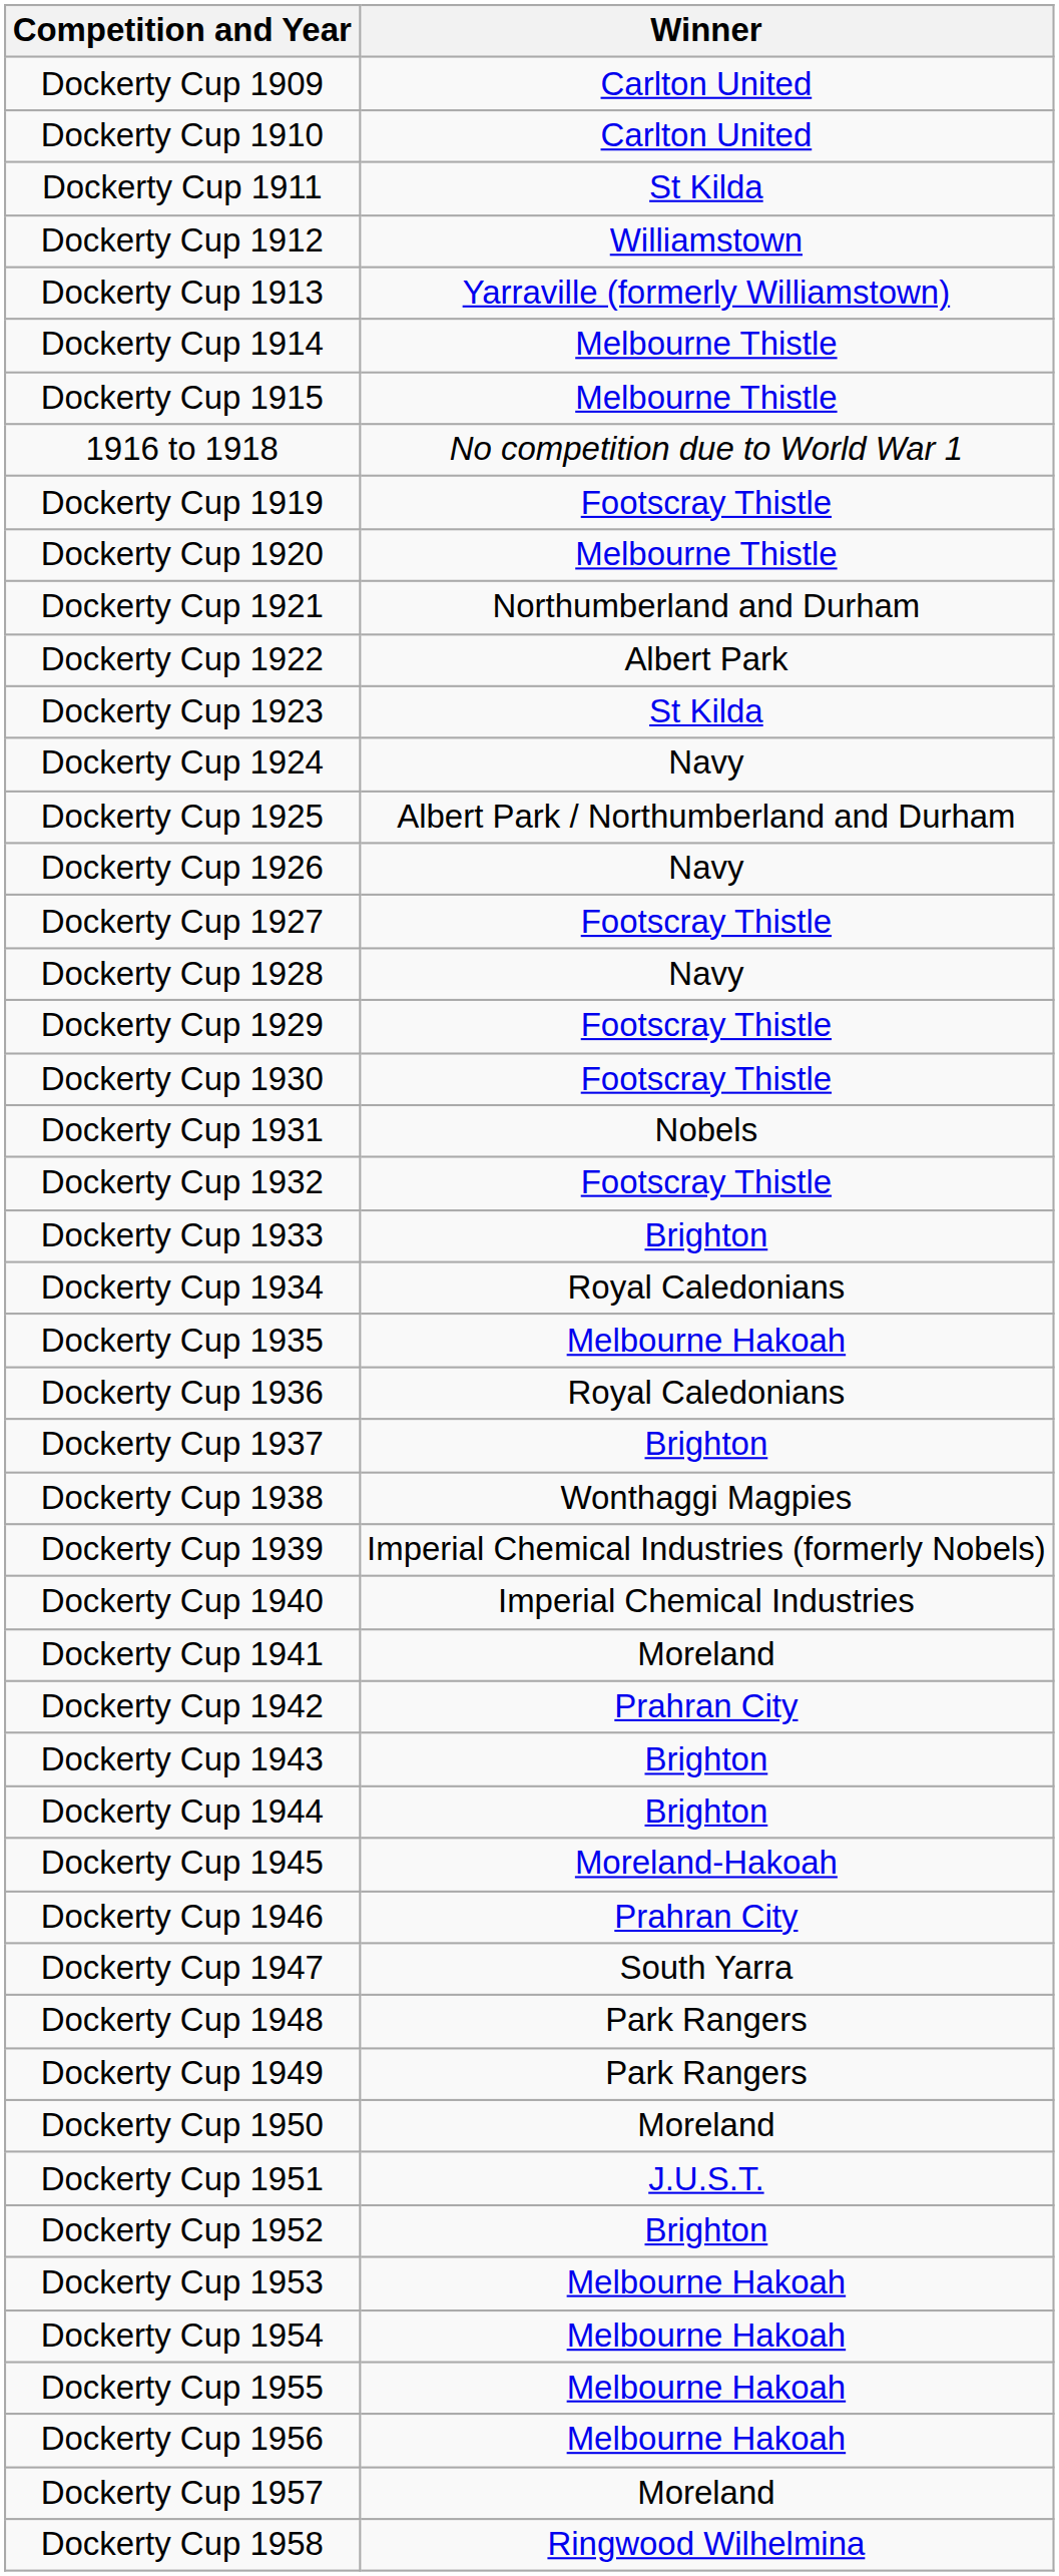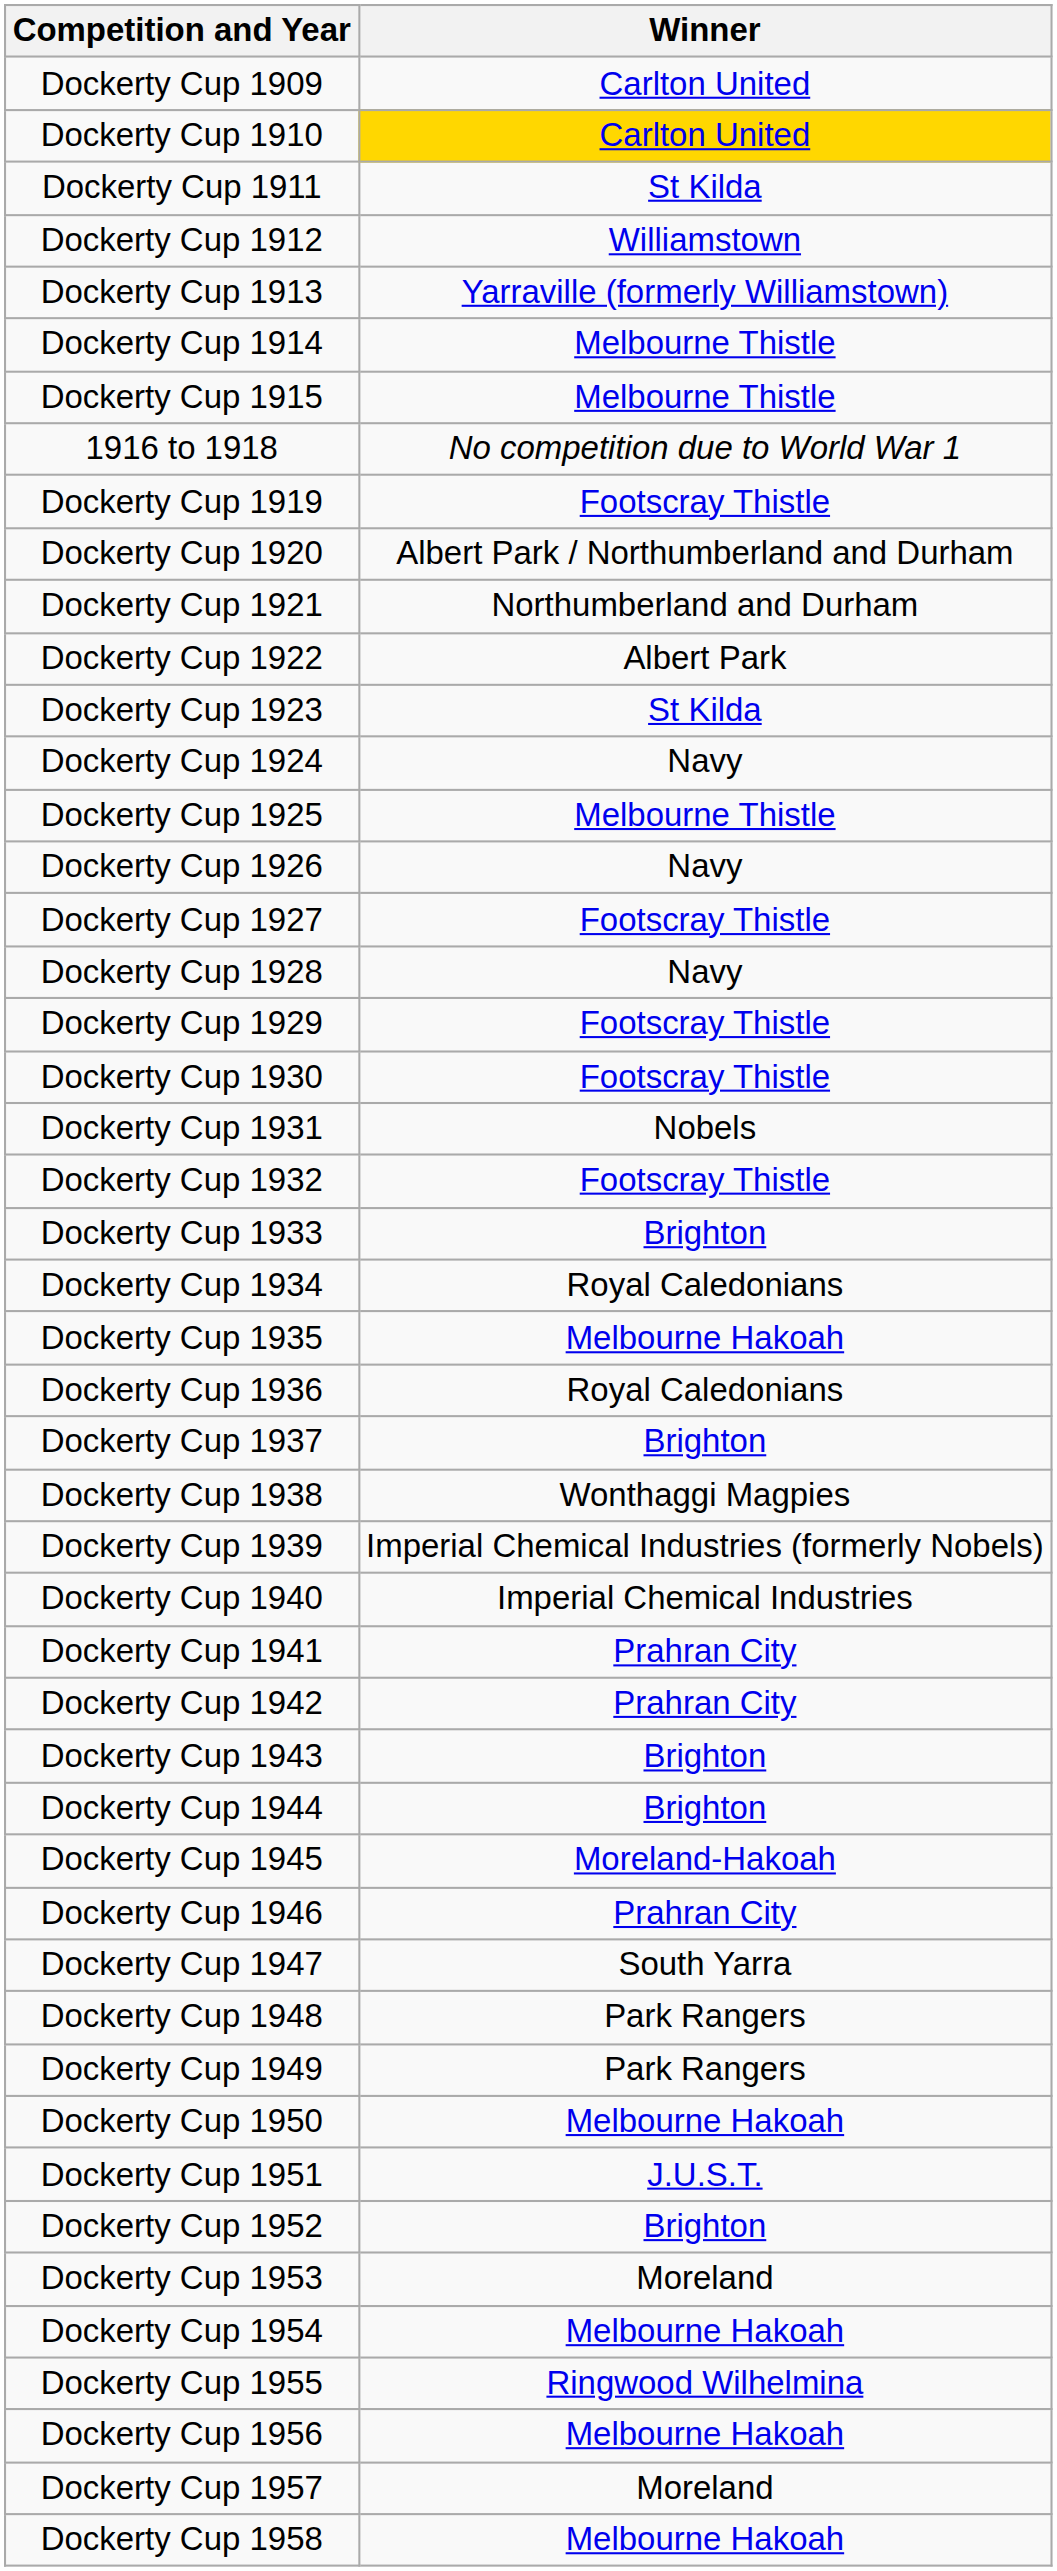Dockerty Cup 1910 | Winner: no background -> gold background
Dockerty Cup 1920 | Winner: Melbourne Thistle -> Albert Park / Northumberland and Durham
Dockerty Cup 1925 | Winner: Albert Park / Northumberland and Durham -> Melbourne Thistle
Dockerty Cup 1941 | Winner: Moreland -> Prahran City
Dockerty Cup 1950 | Winner: Moreland -> Melbourne Hakoah
Dockerty Cup 1953 | Winner: Melbourne Hakoah -> Moreland
Dockerty Cup 1955 | Winner: Melbourne Hakoah -> Ringwood Wilhelmina
Dockerty Cup 1958 | Winner: Ringwood Wilhelmina -> Melbourne Hakoah
